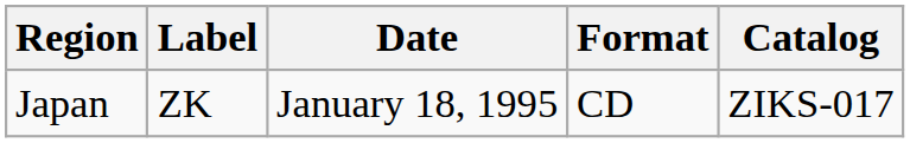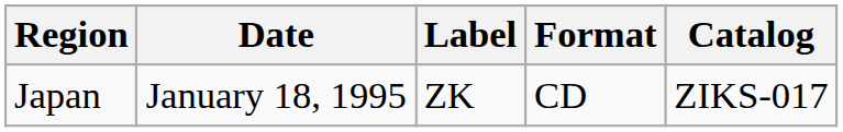columns swapped: Date <-> Label
